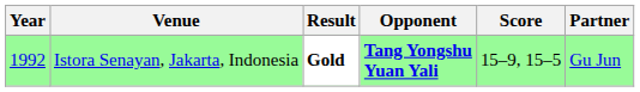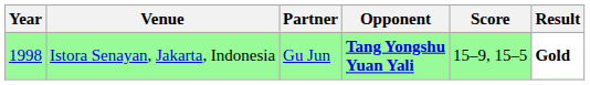columns swapped: Partner <-> Result
Istora Senayan, Jakarta, Indonesia | Year: 1992 -> 1998
